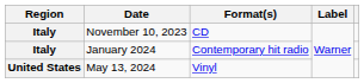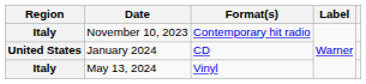November 10, 2023 | Format(s): CD -> Contemporary hit radio
January 2024 | Region: Italy -> United States
January 2024 | Format(s): Contemporary hit radio -> CD
May 13, 2024 | Region: United States -> Italy
